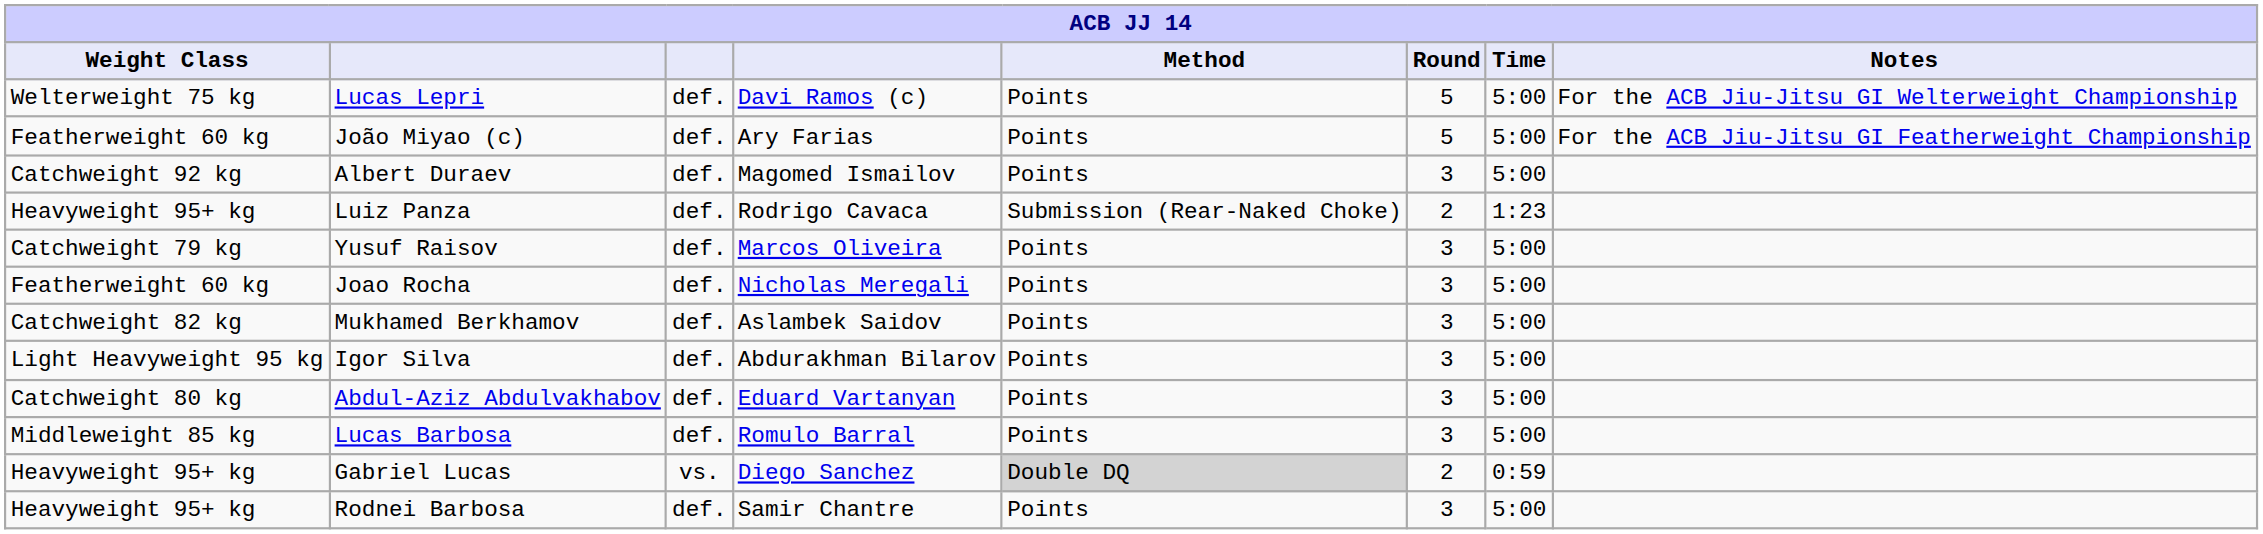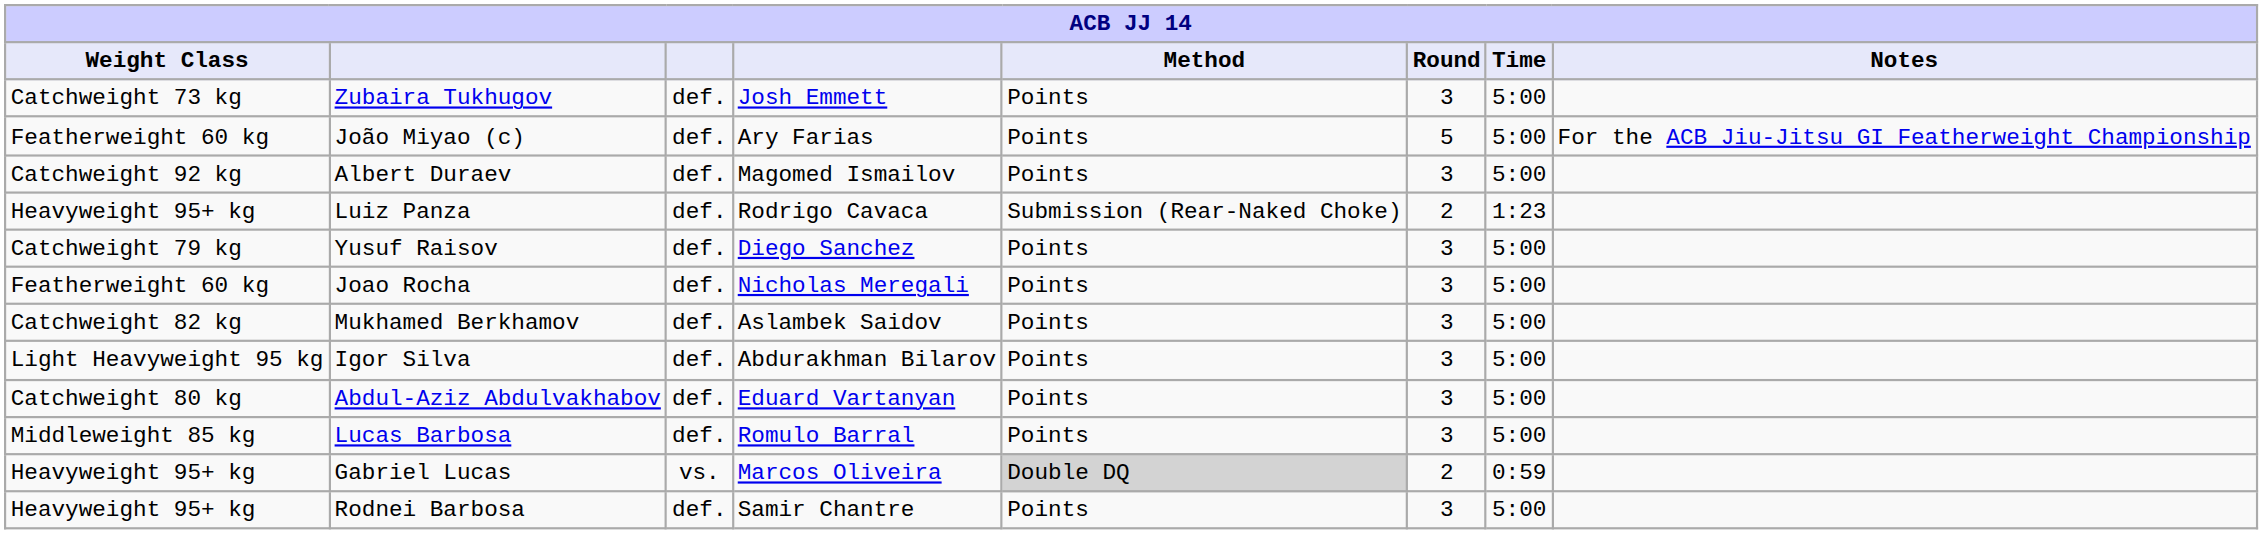- row: Welterweight 75 kg | Lucas Lepri | def. | Davi Ramos (c) | Points | 5 | 5:00 | For the ACB Jiu-Jitsu GI Welterweight Championship
+ row: Catchweight 73 kg | Zubaira Tukhugov | def. | Josh Emmett | Points | 3 | 5:00
Yusuf Raisov | column 4: Marcos Oliveira -> Diego Sanchez
Gabriel Lucas | column 4: Diego Sanchez -> Marcos Oliveira
